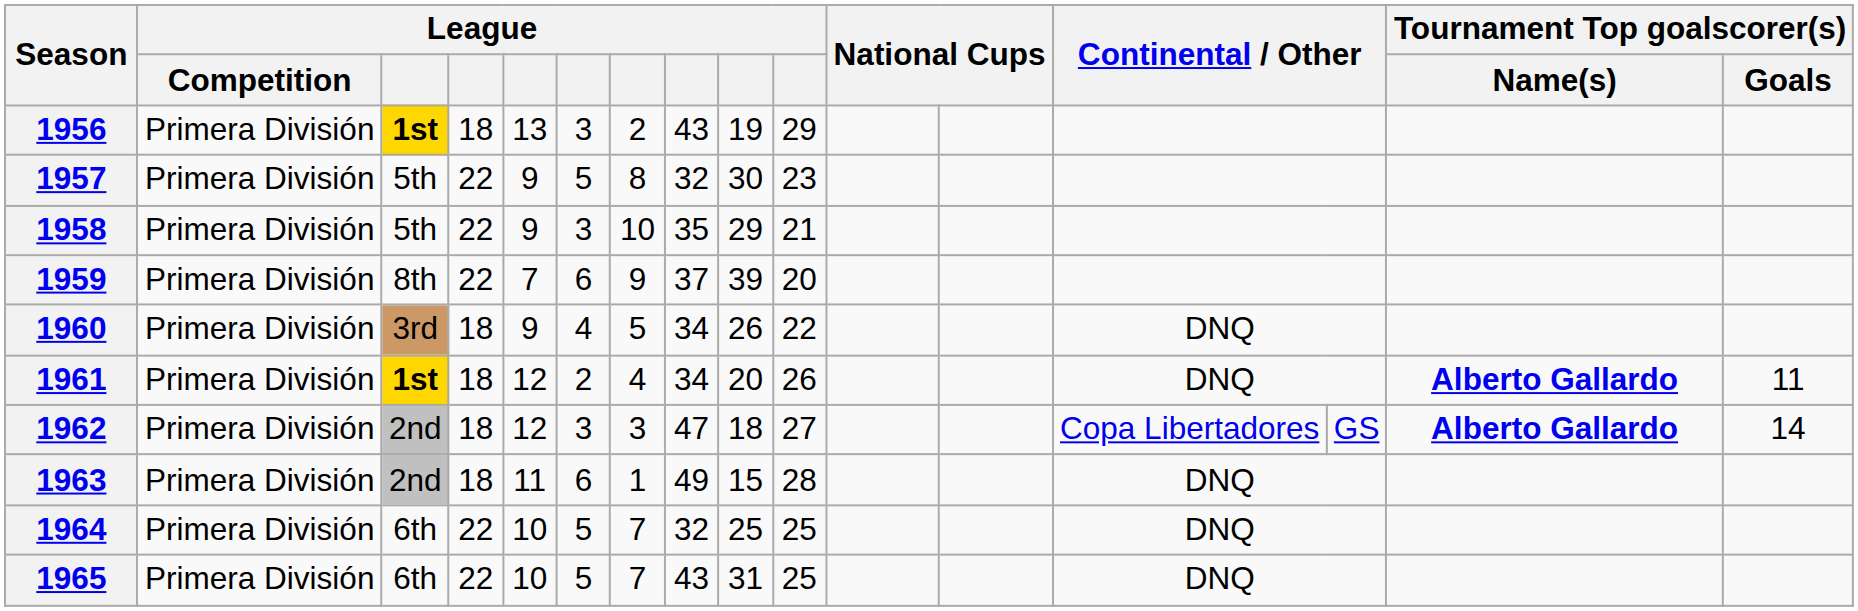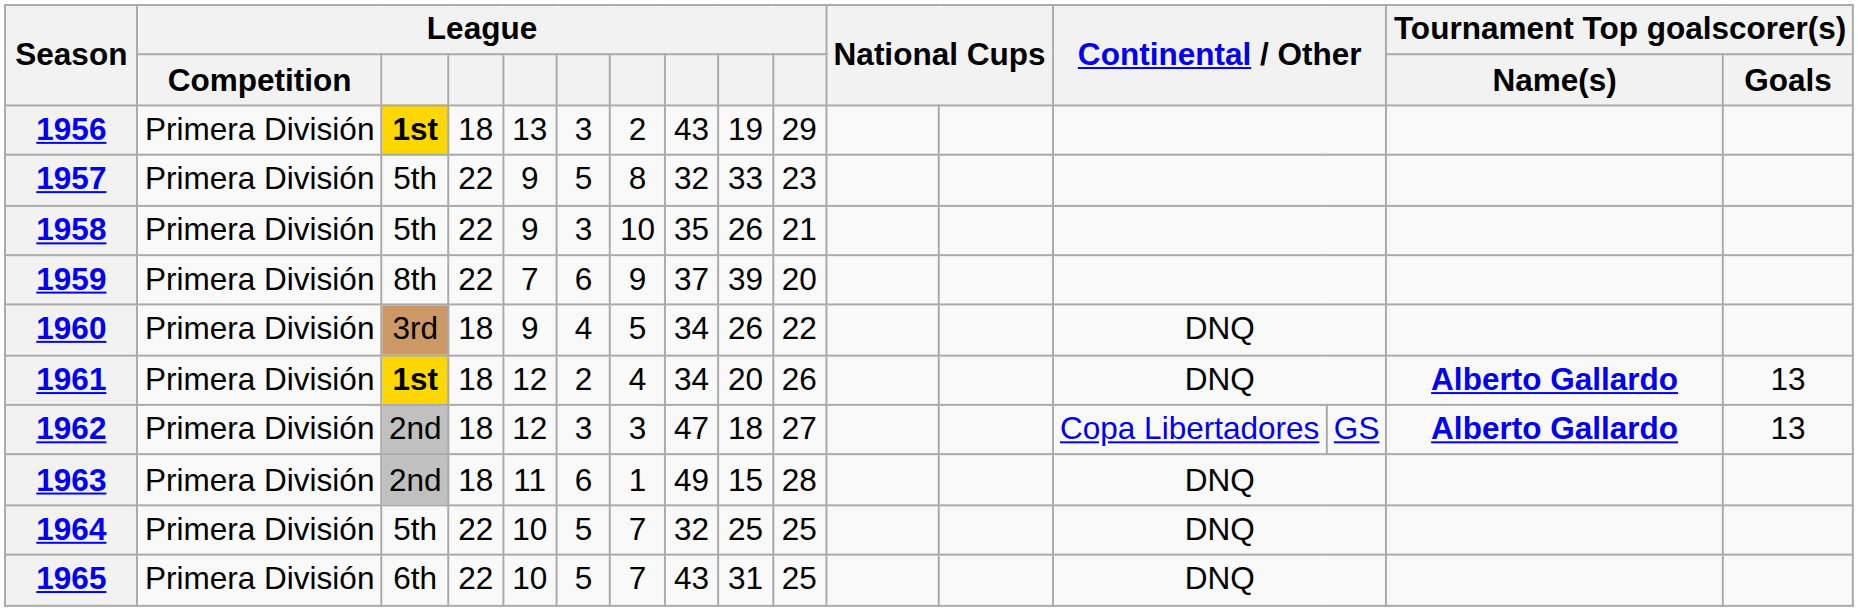1957 | column 9: 30 -> 33
1958 | column 9: 29 -> 26
1961 | Tournament Top goalscorer(s) / Goals: 11 -> 13
1962 | Tournament Top goalscorer(s) / Goals: 14 -> 13
1964 | column 3: 6th -> 5th
